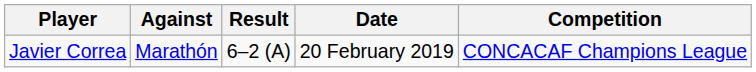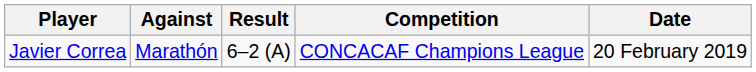columns swapped: Date <-> Competition
